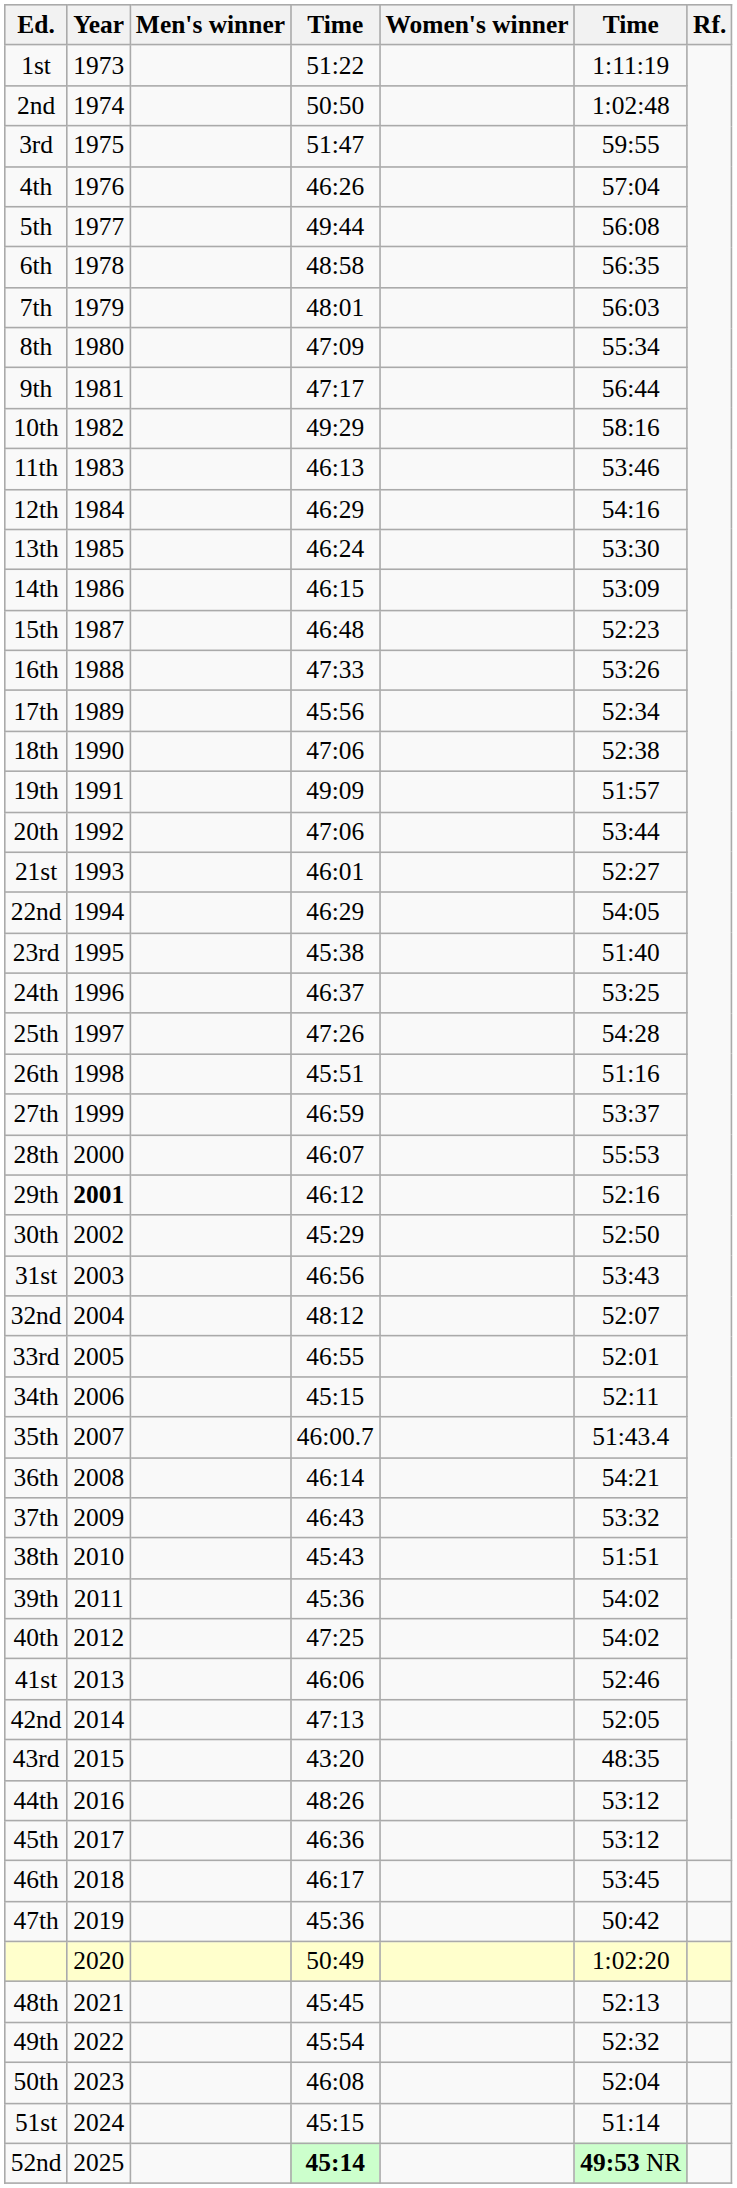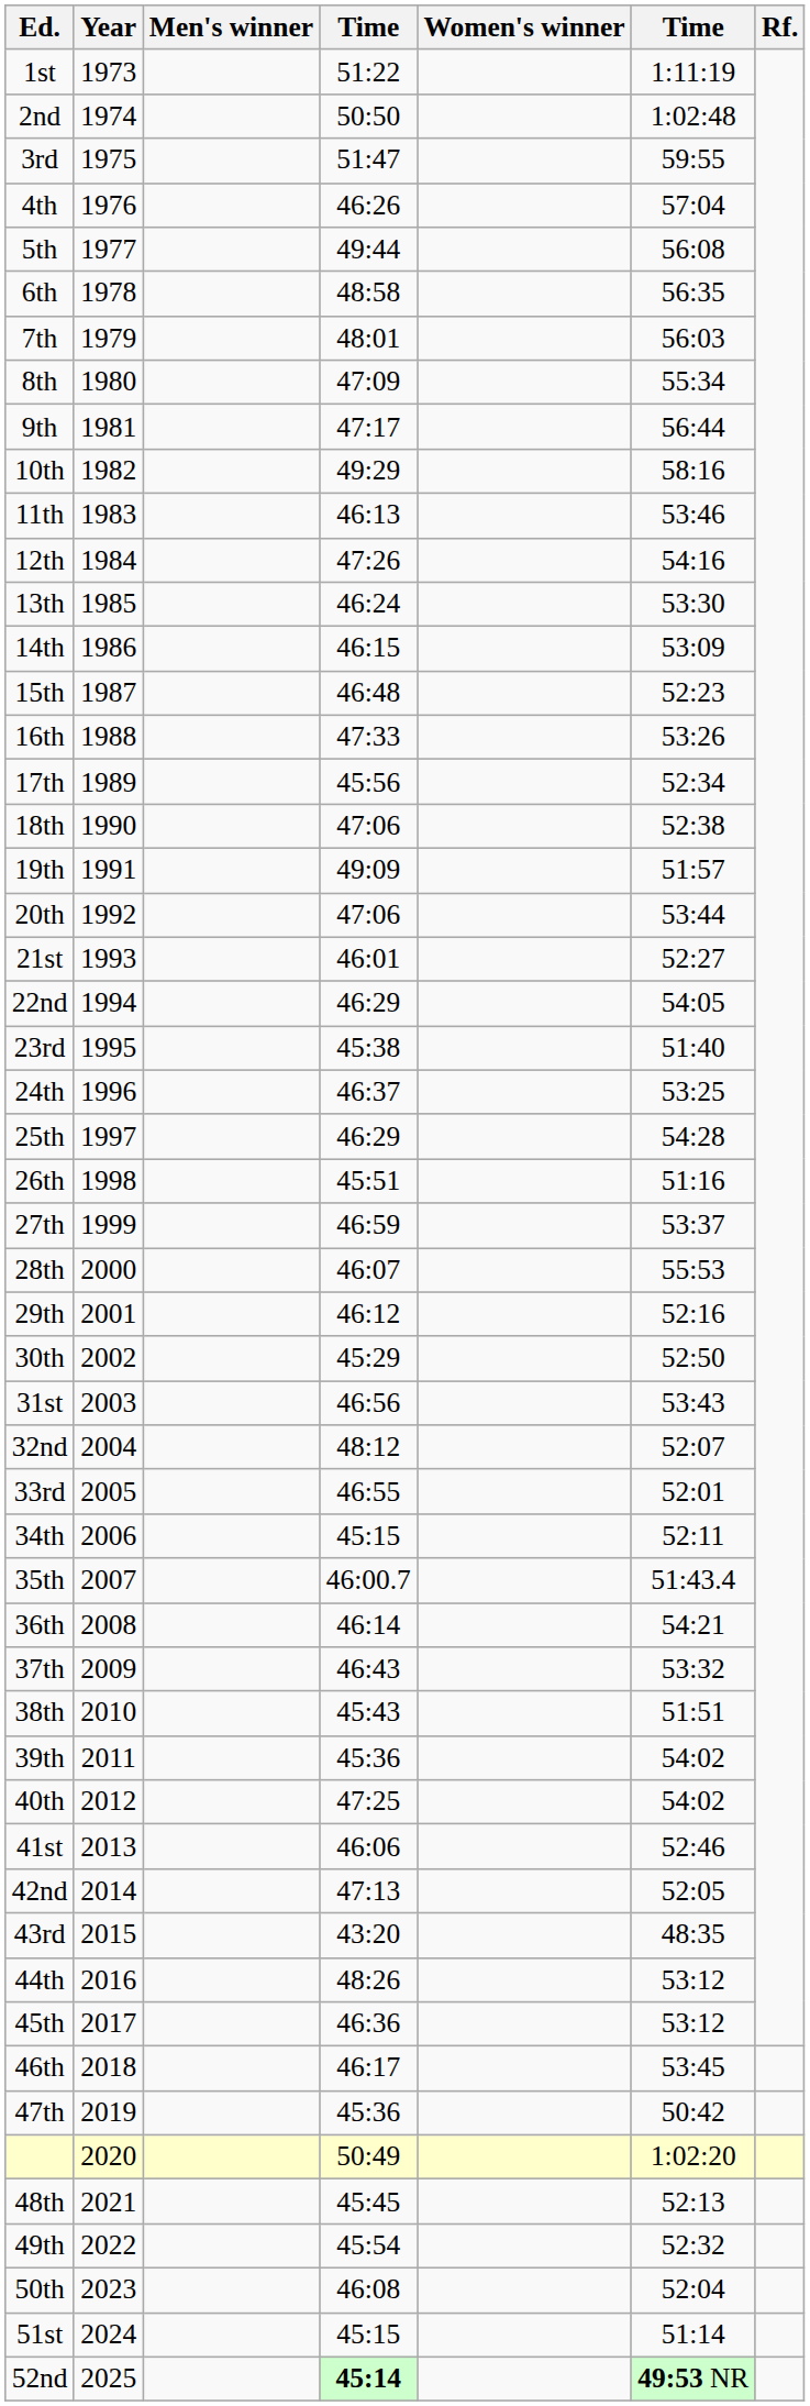12th | column 4: 46:29 -> 47:26
25th | column 4: 47:26 -> 46:29
29th | Year: bold -> normal
